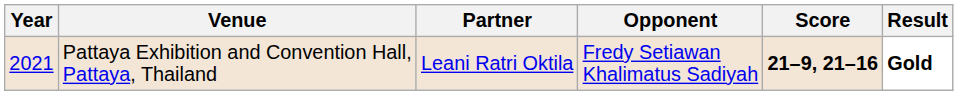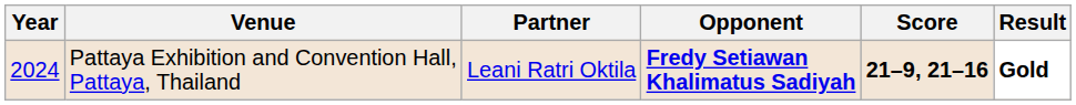Pattaya Exhibition and Convention Hall, Pattaya, Thailand | Year: 2021 -> 2024
Pattaya Exhibition and Convention Hall, Pattaya, Thailand | Opponent: normal -> bold
